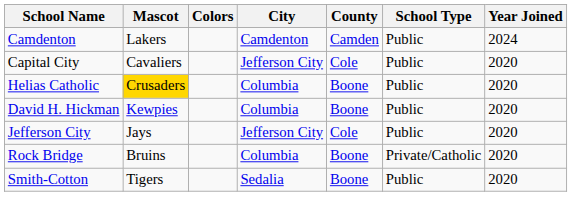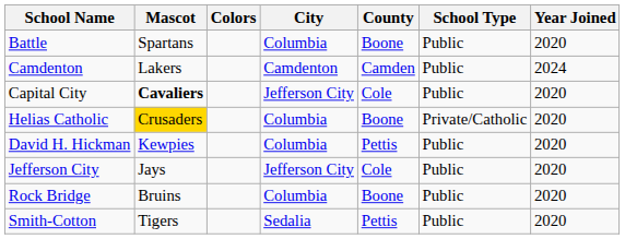+ row: Battle | Spartans | Columbia | Boone | Public | 2020
Capital City | Mascot: normal -> bold
Helias Catholic | School Type: Public -> Private/Catholic
David H. Hickman | County: Boone -> Pettis
Rock Bridge | School Type: Private/Catholic -> Public
Smith-Cotton | County: Boone -> Pettis
